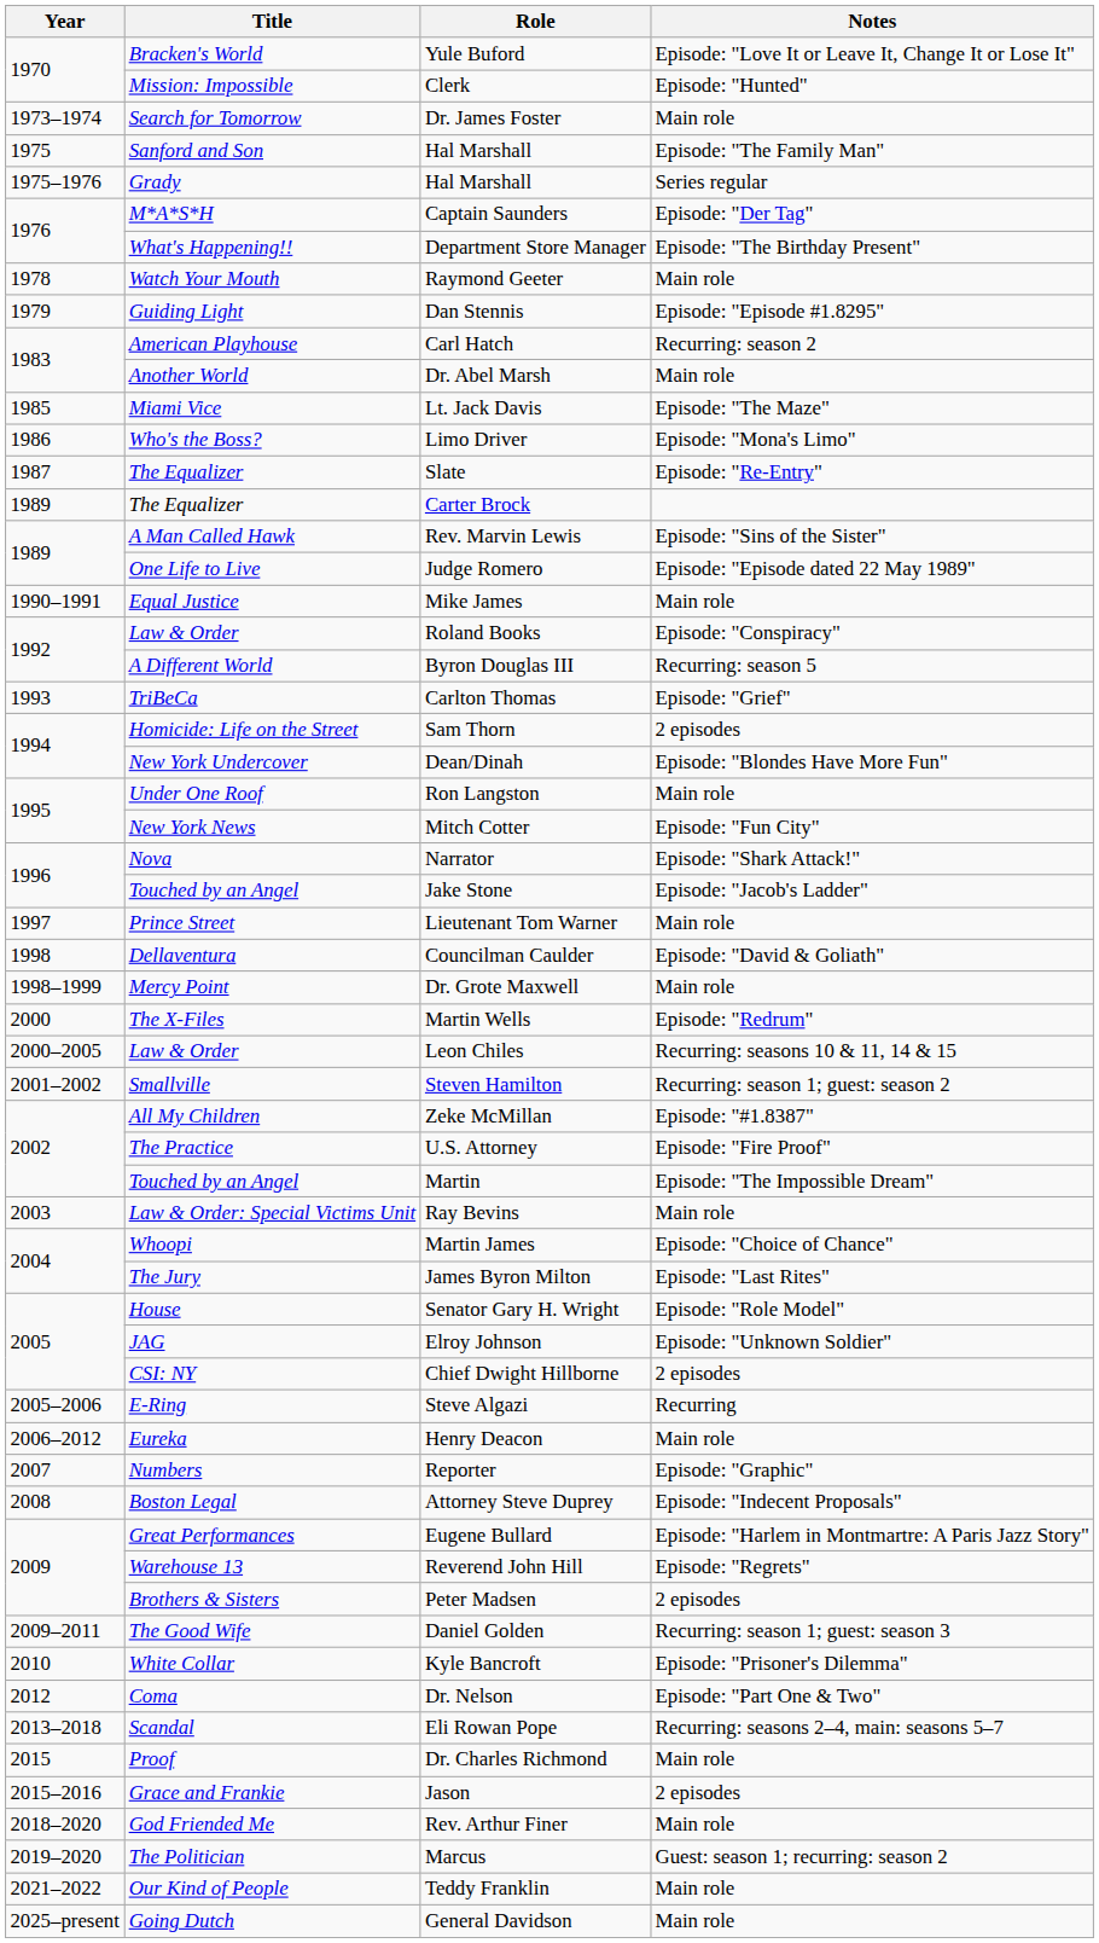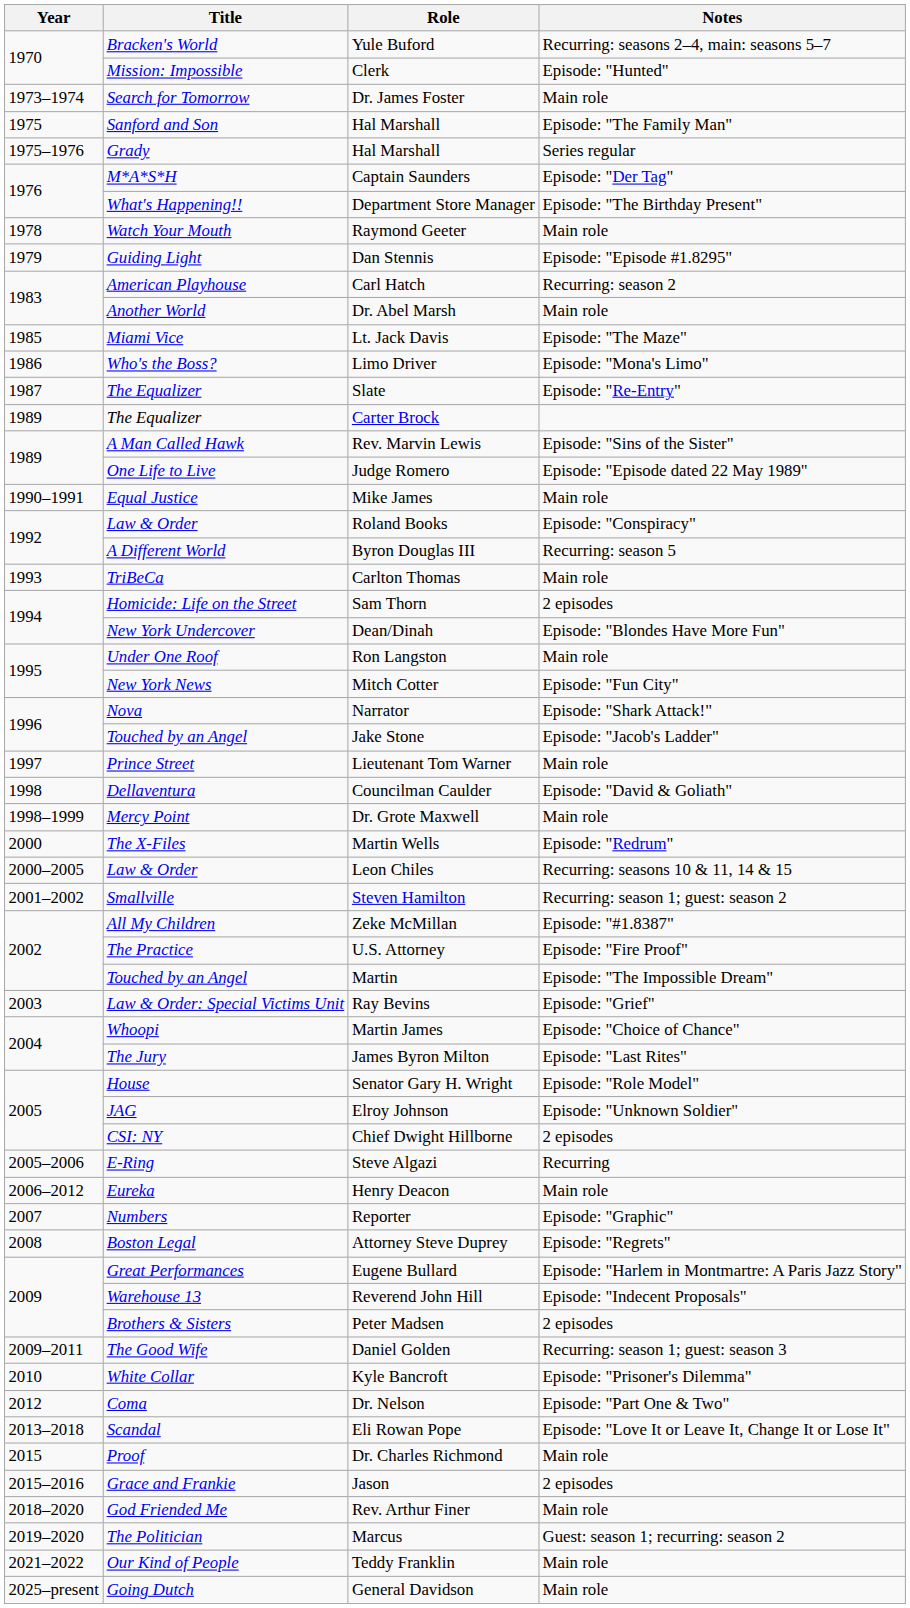Yule Buford | Notes: Episode: "Love It or Leave It, Change It or Lose It" -> Recurring: seasons 2–4, main: seasons 5–7
Carlton Thomas | Notes: Episode: "Grief" -> Main role
Ray Bevins | Notes: Main role -> Episode: "Grief"
Attorney Steve Duprey | Notes: Episode: "Indecent Proposals" -> Episode: "Regrets"
Reverend John Hill | Notes: Episode: "Regrets" -> Episode: "Indecent Proposals"
Eli Rowan Pope | Notes: Recurring: seasons 2–4, main: seasons 5–7 -> Episode: "Love It or Leave It, Change It or Lose It"
